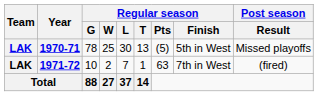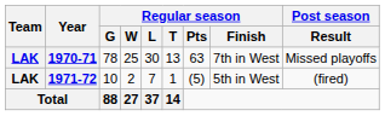1970-71 | Regular season / Pts: (5) -> 63
1970-71 | Regular season / Finish: 5th in West -> 7th in West
1971-72 | Regular season / Pts: 63 -> (5)
1971-72 | Regular season / Finish: 7th in West -> 5th in West
